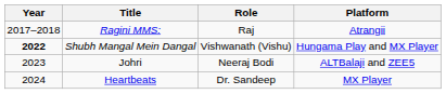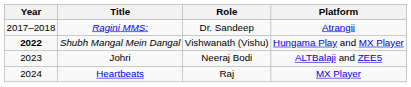Ragini MMS: | Role: Raj -> Dr. Sandeep
Heartbeats | Role: Dr. Sandeep -> Raj
